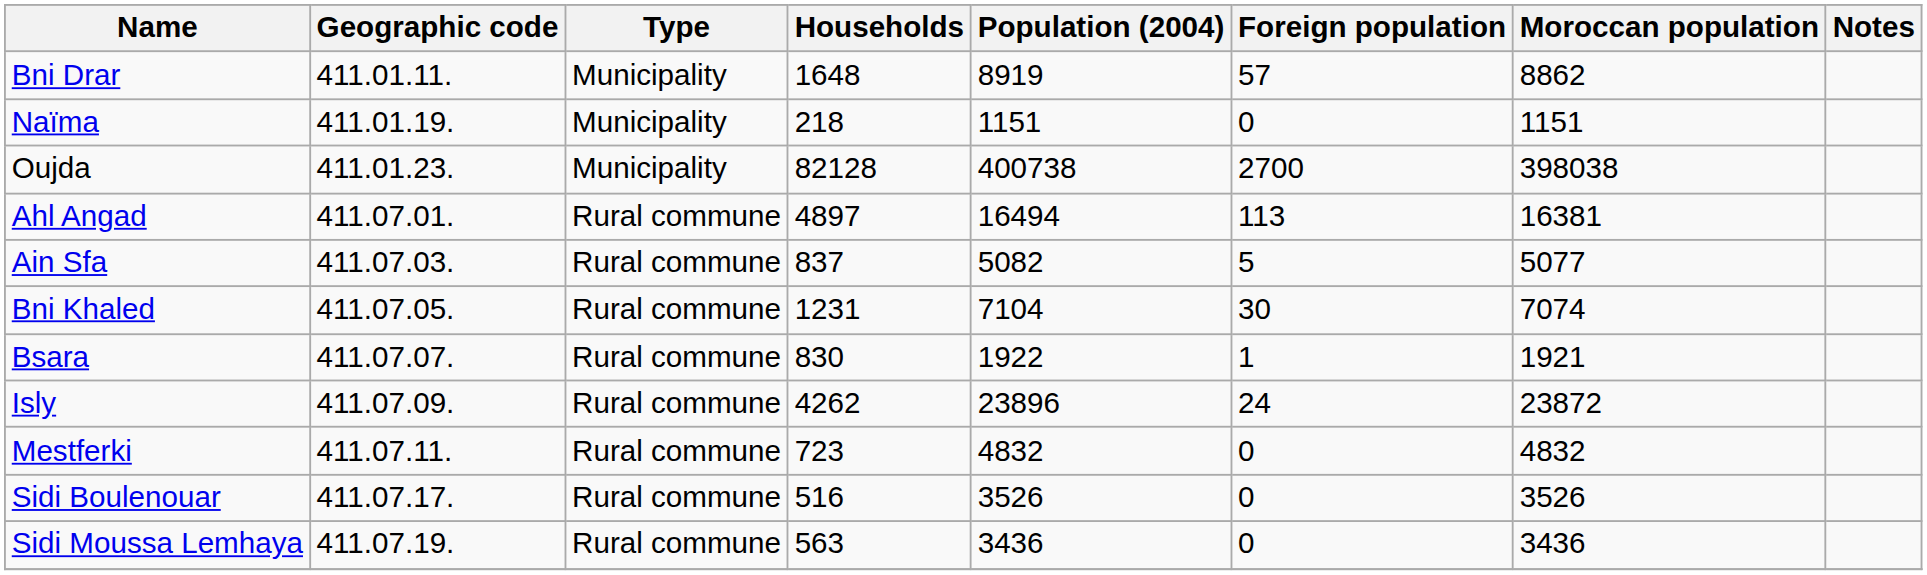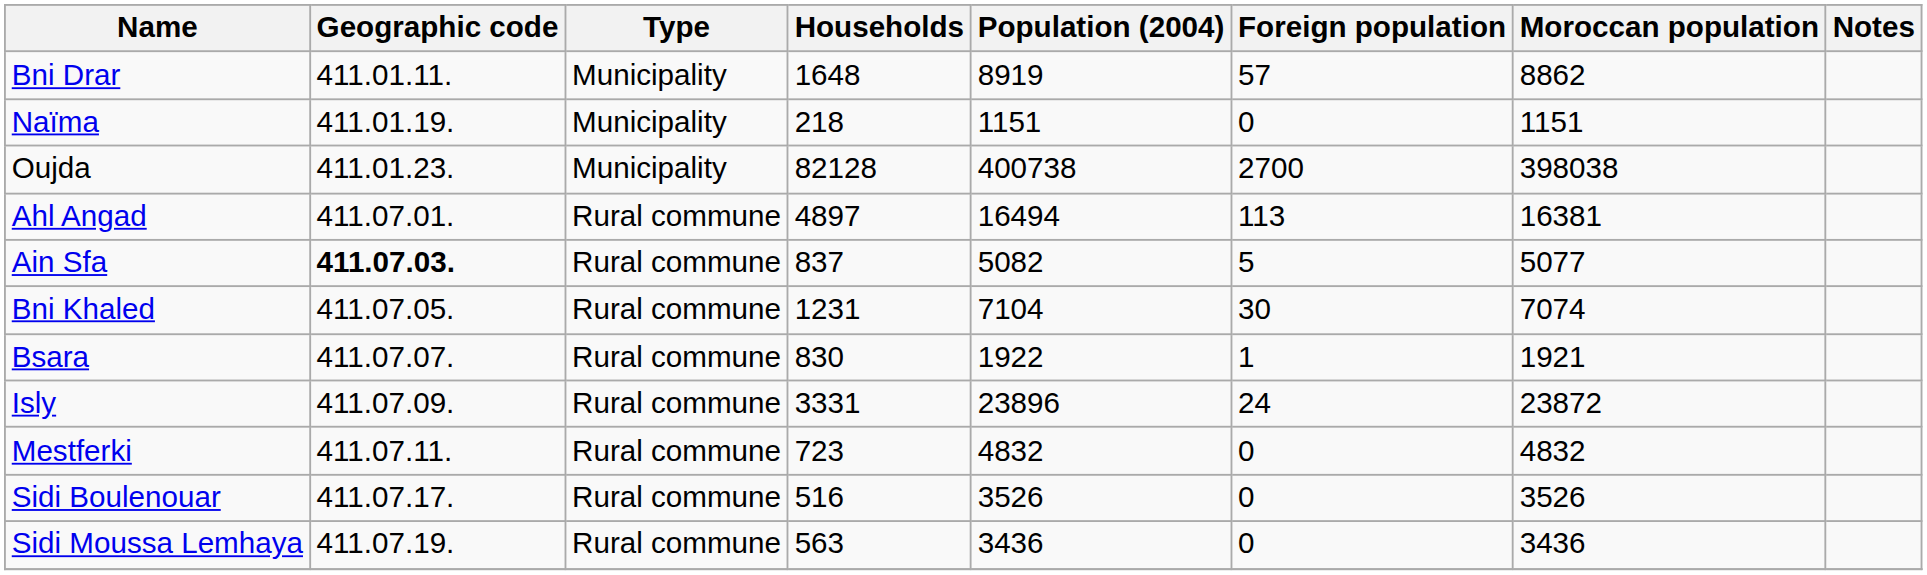Ain Sfa | Geographic code: normal -> bold
Isly | Households: 4262 -> 3331
